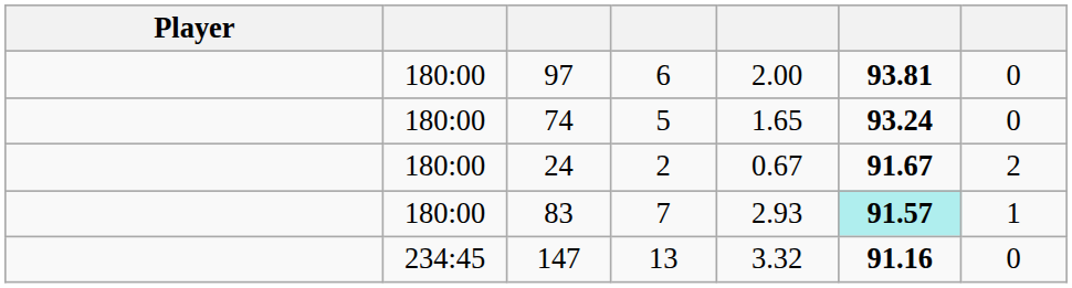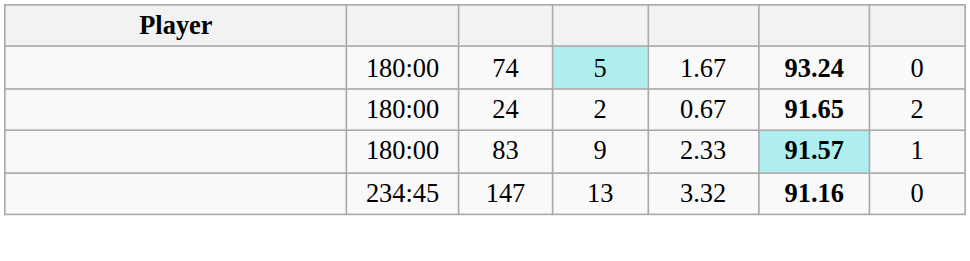- row: 180:00 | 97 | 6 | 2.00 | 93.81 | 0
74 | column 4: no background -> paleturquoise background
74 | column 5: 1.65 -> 1.67
24 | column 6: 91.67 -> 91.65
83 | column 4: 7 -> 9
83 | column 5: 2.93 -> 2.33
